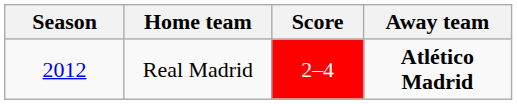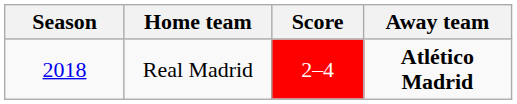Real Madrid | Season: 2012 -> 2018
